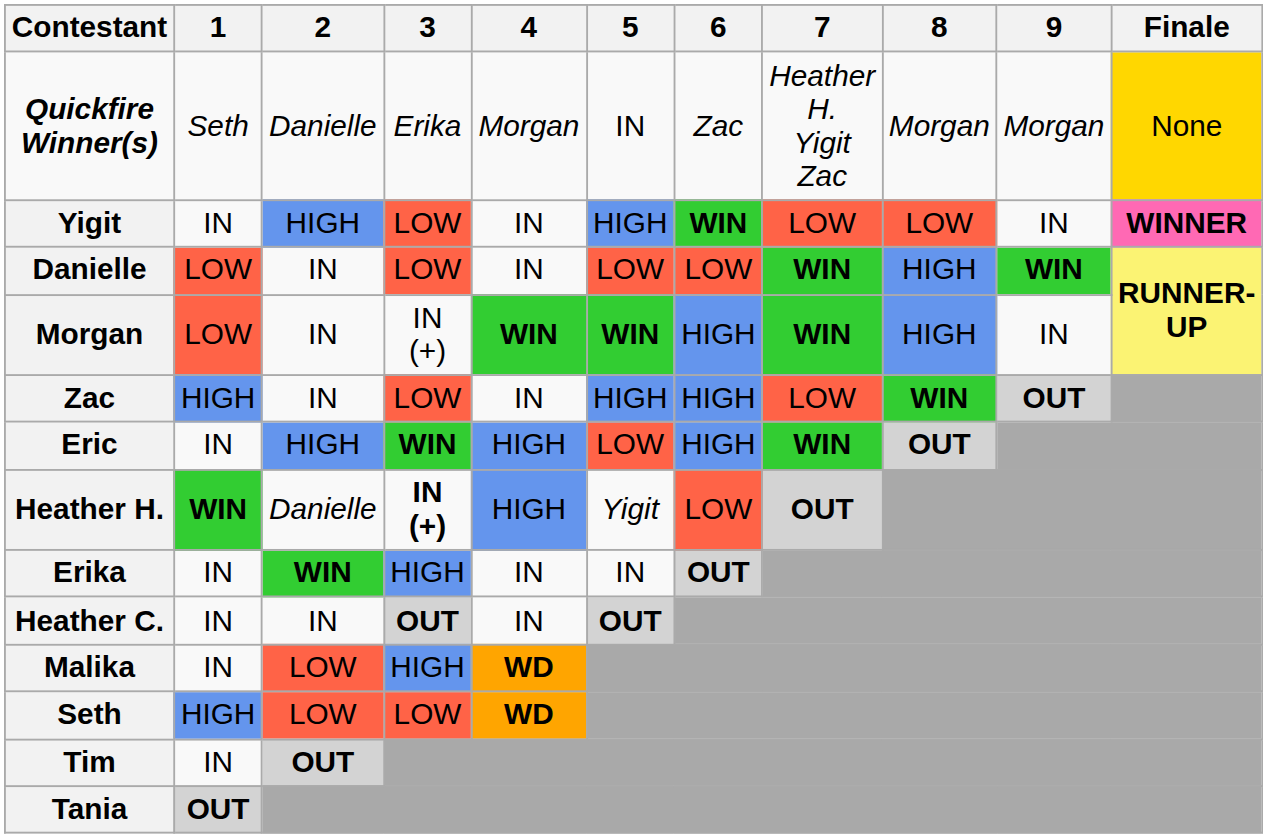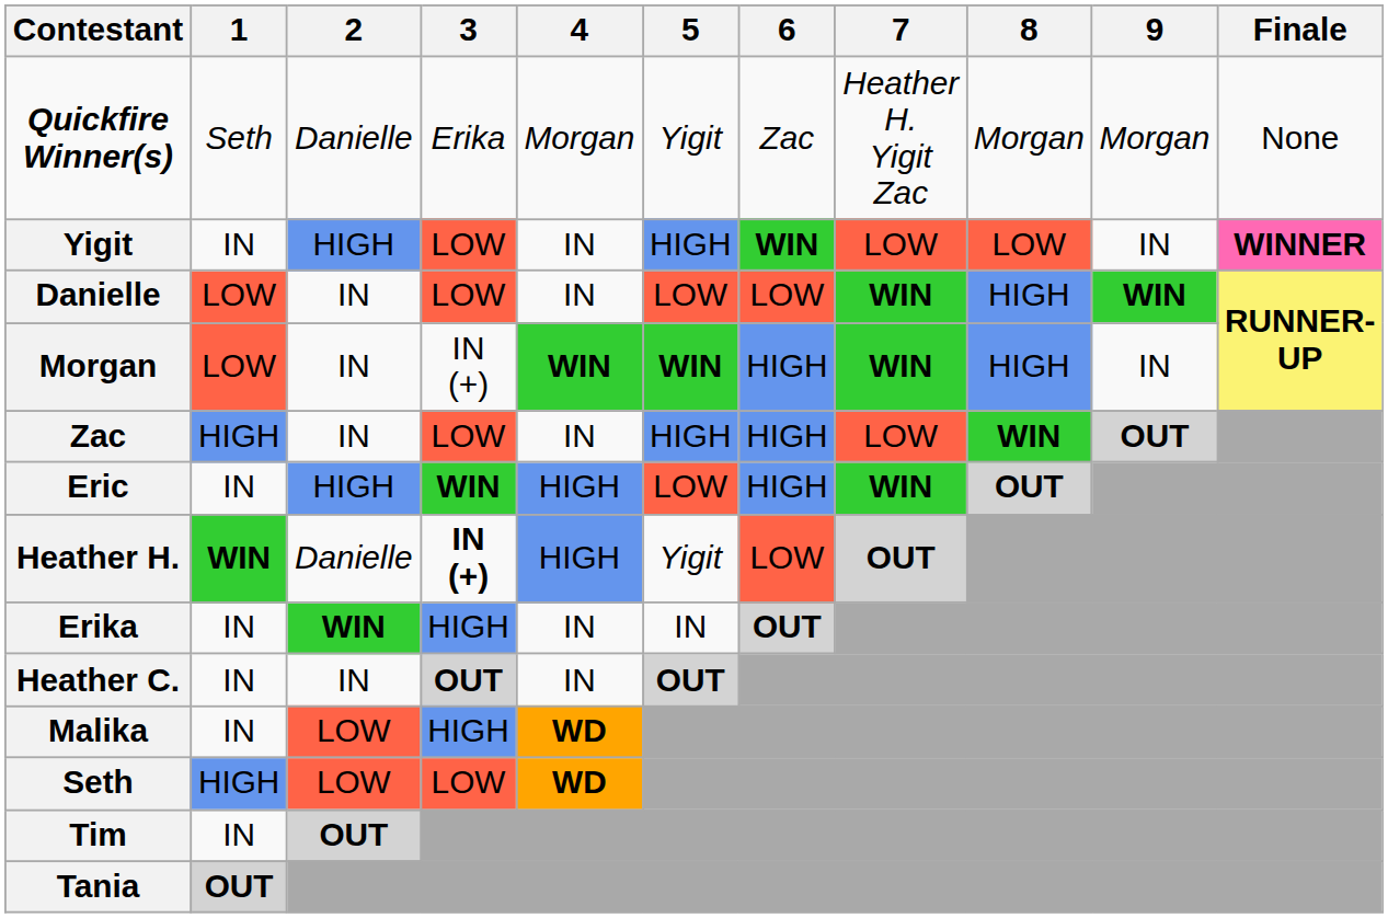Quickfire Winner(s) | 5: IN -> Yigit
Quickfire Winner(s) | Finale: gold background -> no background
